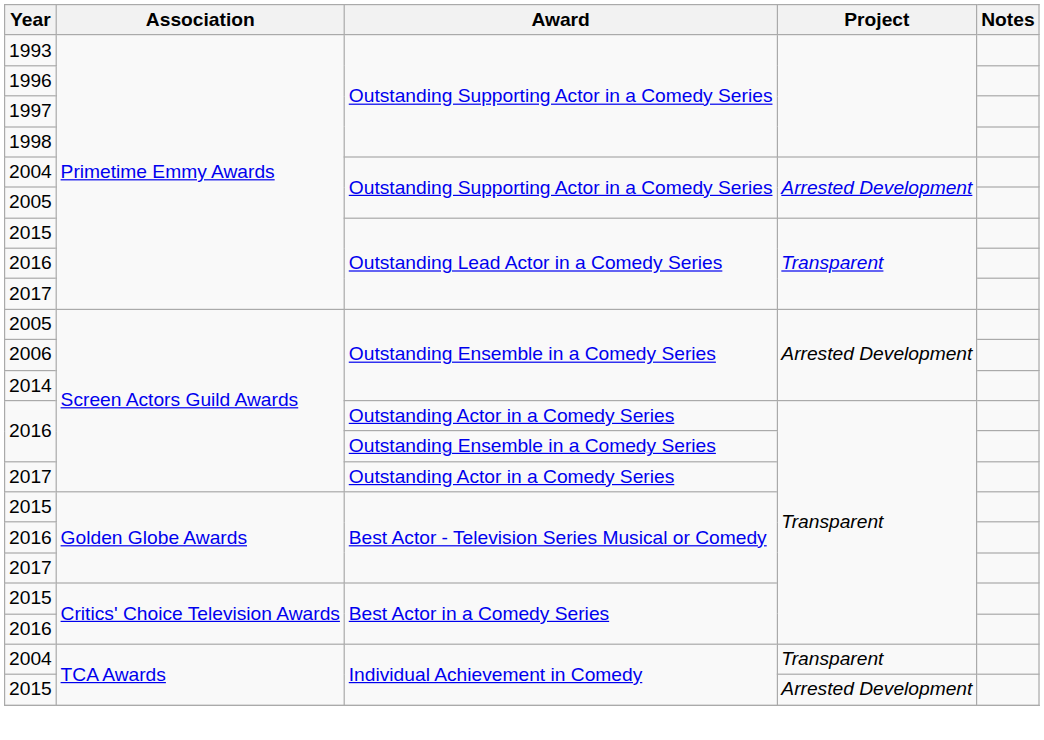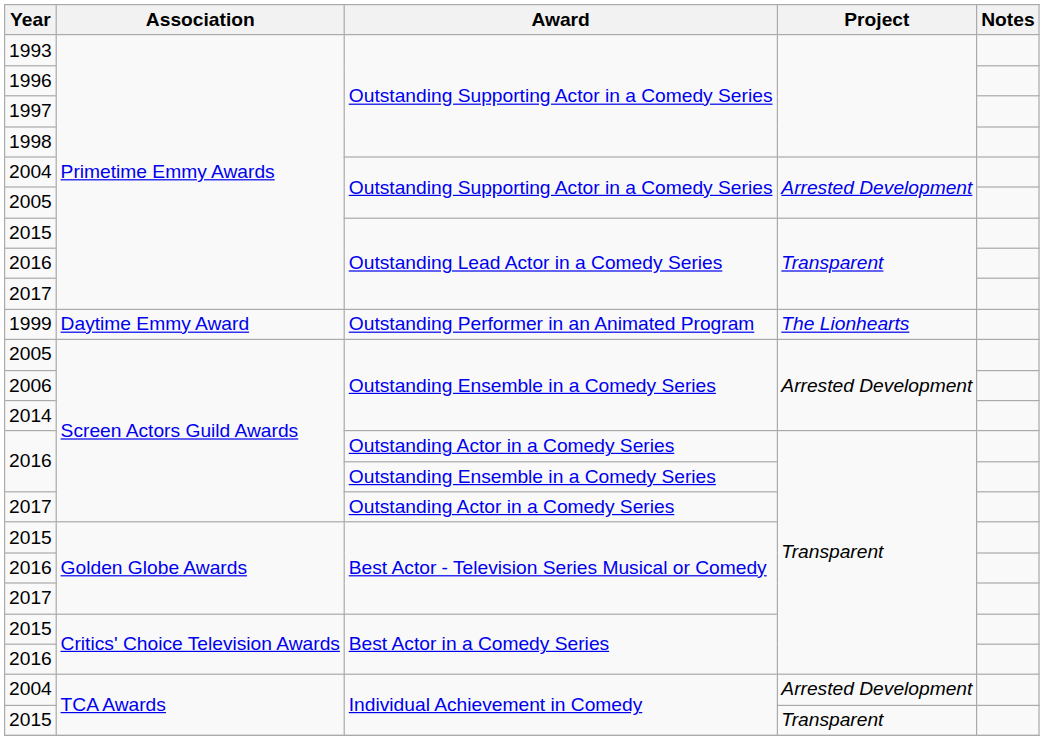+ row: 1999 | Daytime Emmy Award | Outstanding Performer in an Animated Program | The Lionhearts
2004 / Individual Achievement in Comedy | Project: Transparent -> Arrested Development
2015 / Individual Achievement in Comedy | Project: Arrested Development -> Transparent
